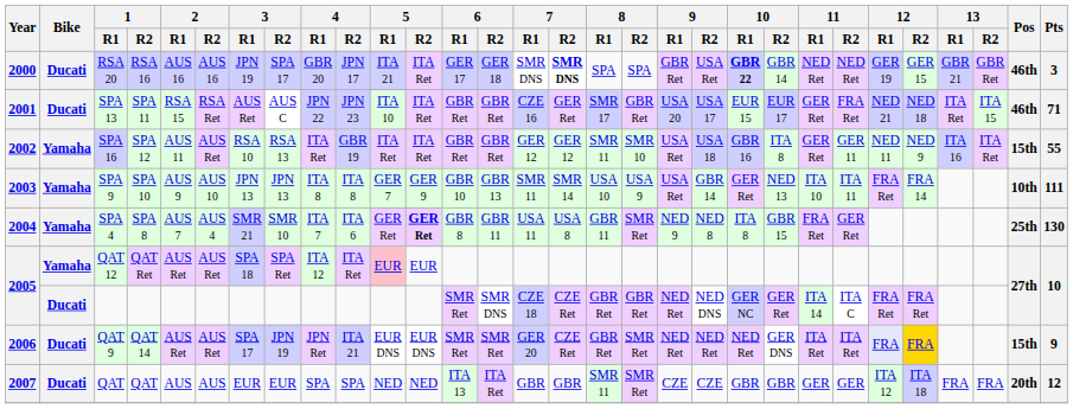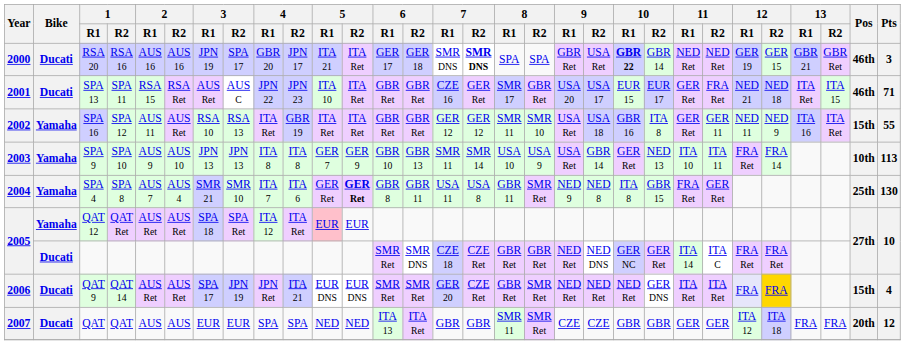SPA 9 | Pts: 111 -> 113
QAT 9 | Pts: 9 -> 4
